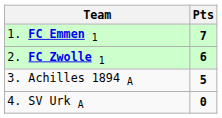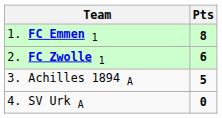1. FC Emmen 1 | Pts: 7 -> 8
